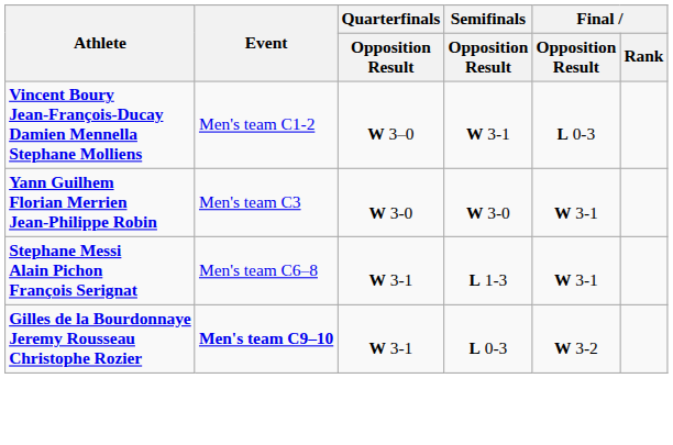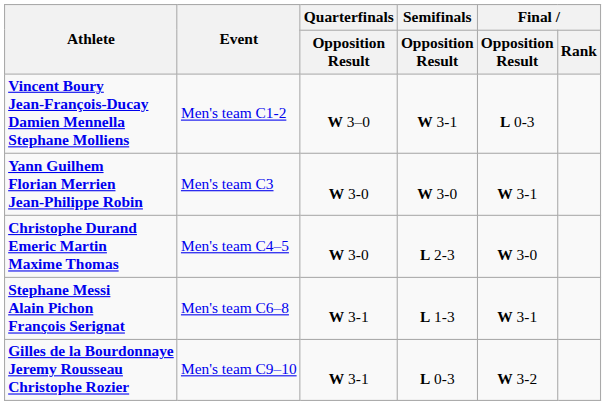+ row: Christophe Durand Emeric Martin Maxime Thomas | Men's team C4–5 | W 3-0 | L 2-3 | W 3-0
Gilles de la Bourdonnaye Jeremy Rousseau Christophe Rozier | Event: bold -> normal
